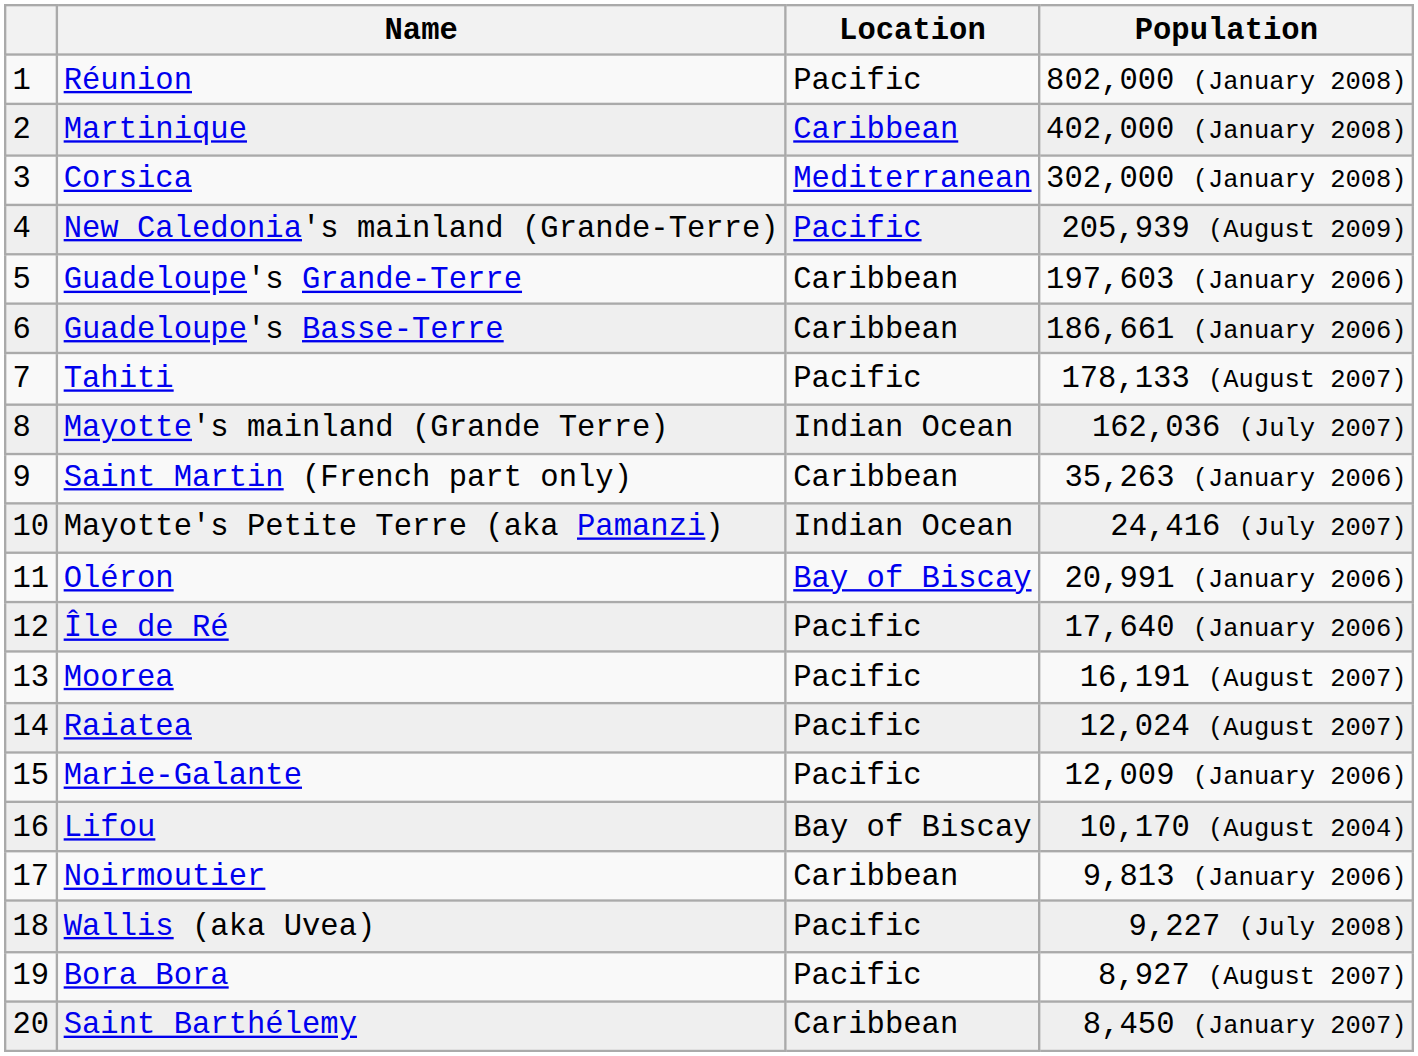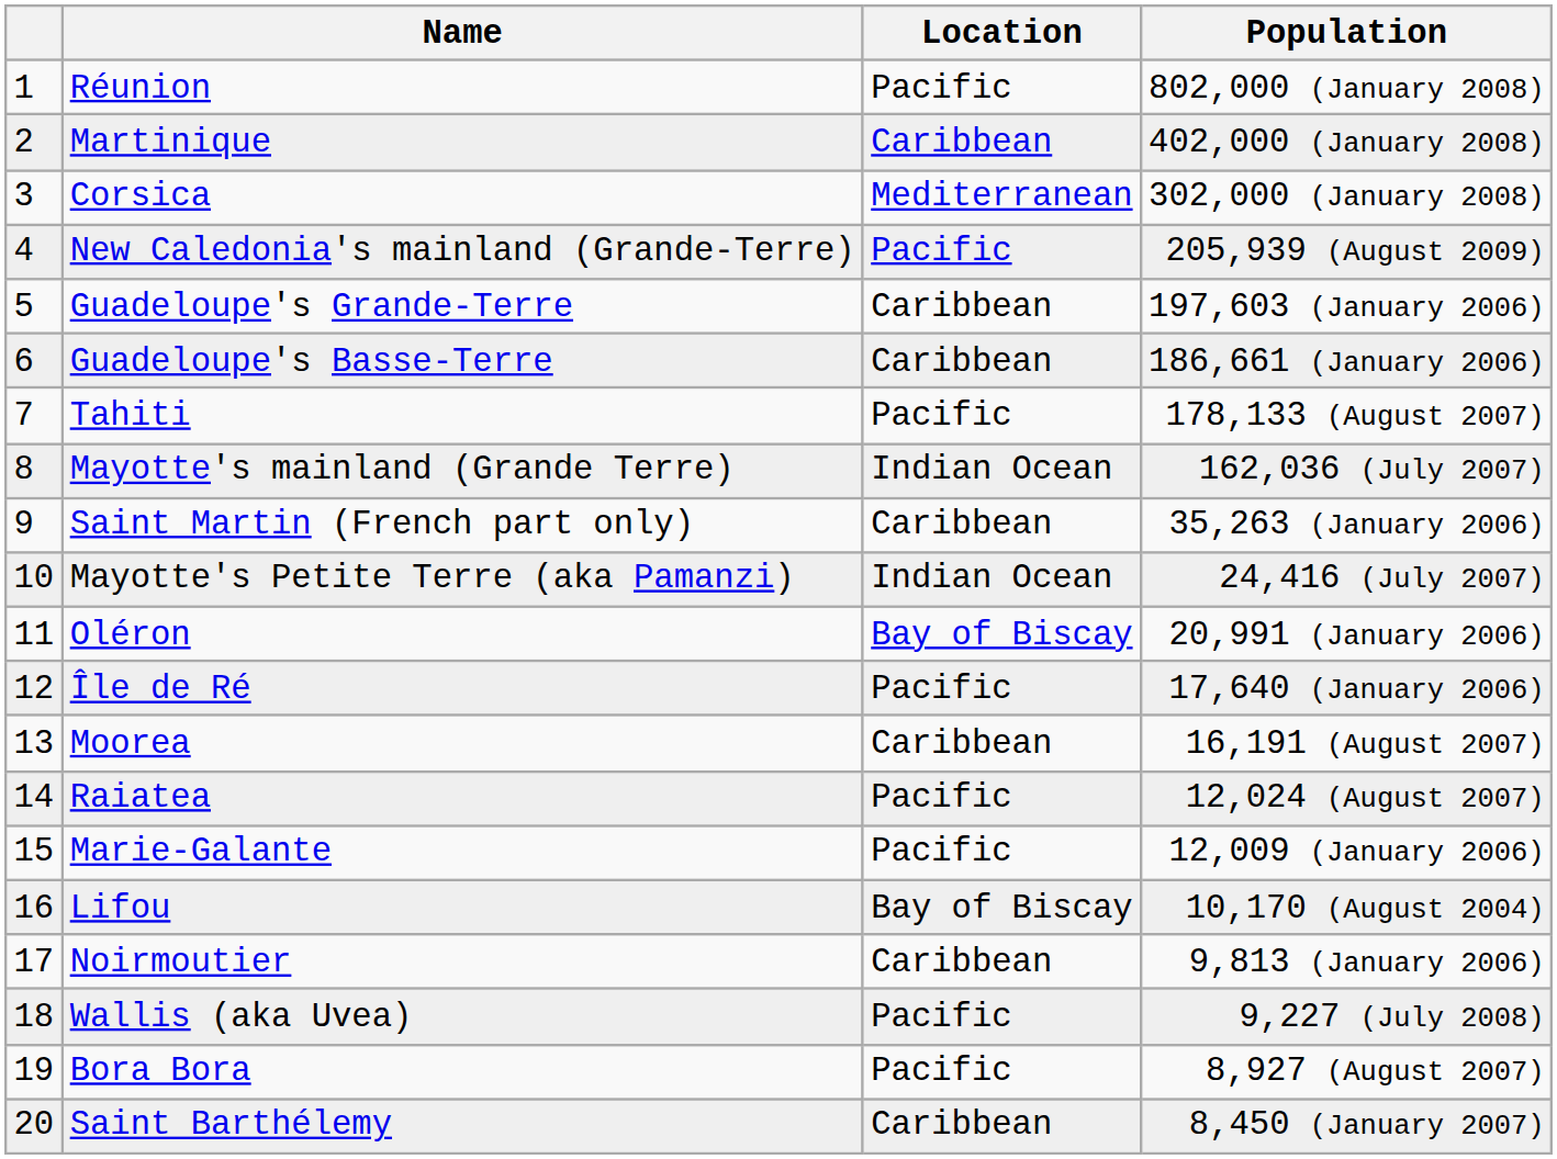Moorea | Location: Pacific -> Caribbean
